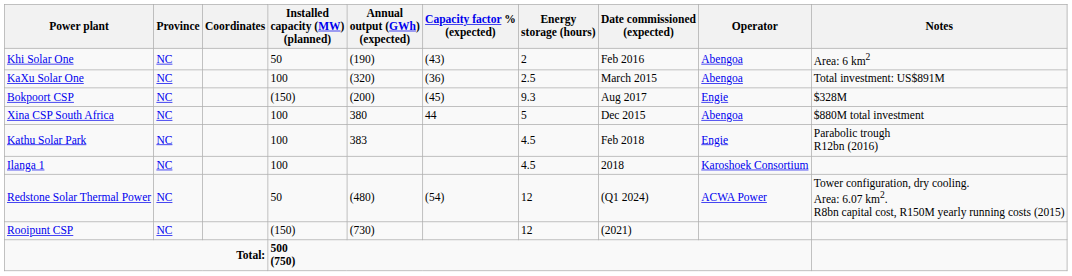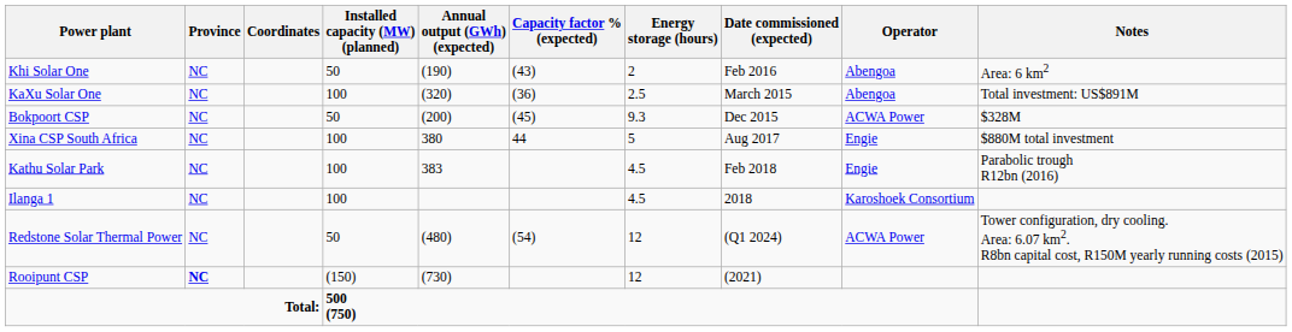Bokpoort CSP | Installed capacity (MW) (planned): (150) -> 50
Bokpoort CSP | Date commissioned (expected): Aug 2017 -> Dec 2015
Bokpoort CSP | Operator: Engie -> ACWA Power
Xina CSP South Africa | Date commissioned (expected): Dec 2015 -> Aug 2017
Xina CSP South Africa | Operator: Abengoa -> Engie
Rooipunt CSP | Province: normal -> bold
